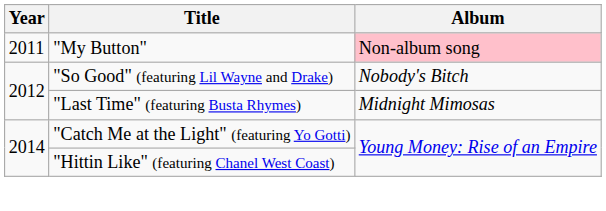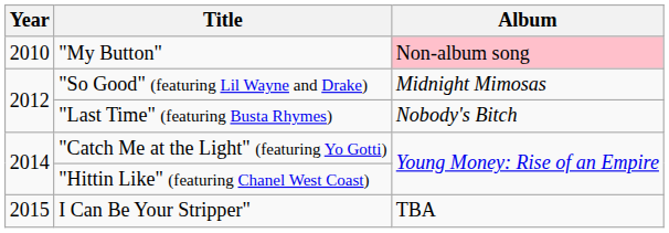"My Button" | Year: 2011 -> 2010
"So Good" (featuring Lil Wayne and Drake) | Album: Nobody's Bitch -> Midnight Mimosas
"Last Time" (featuring Busta Rhymes) | Album: Midnight Mimosas -> Nobody's Bitch
+ row: 2015 | I Can Be Your Stripper" | TBA
